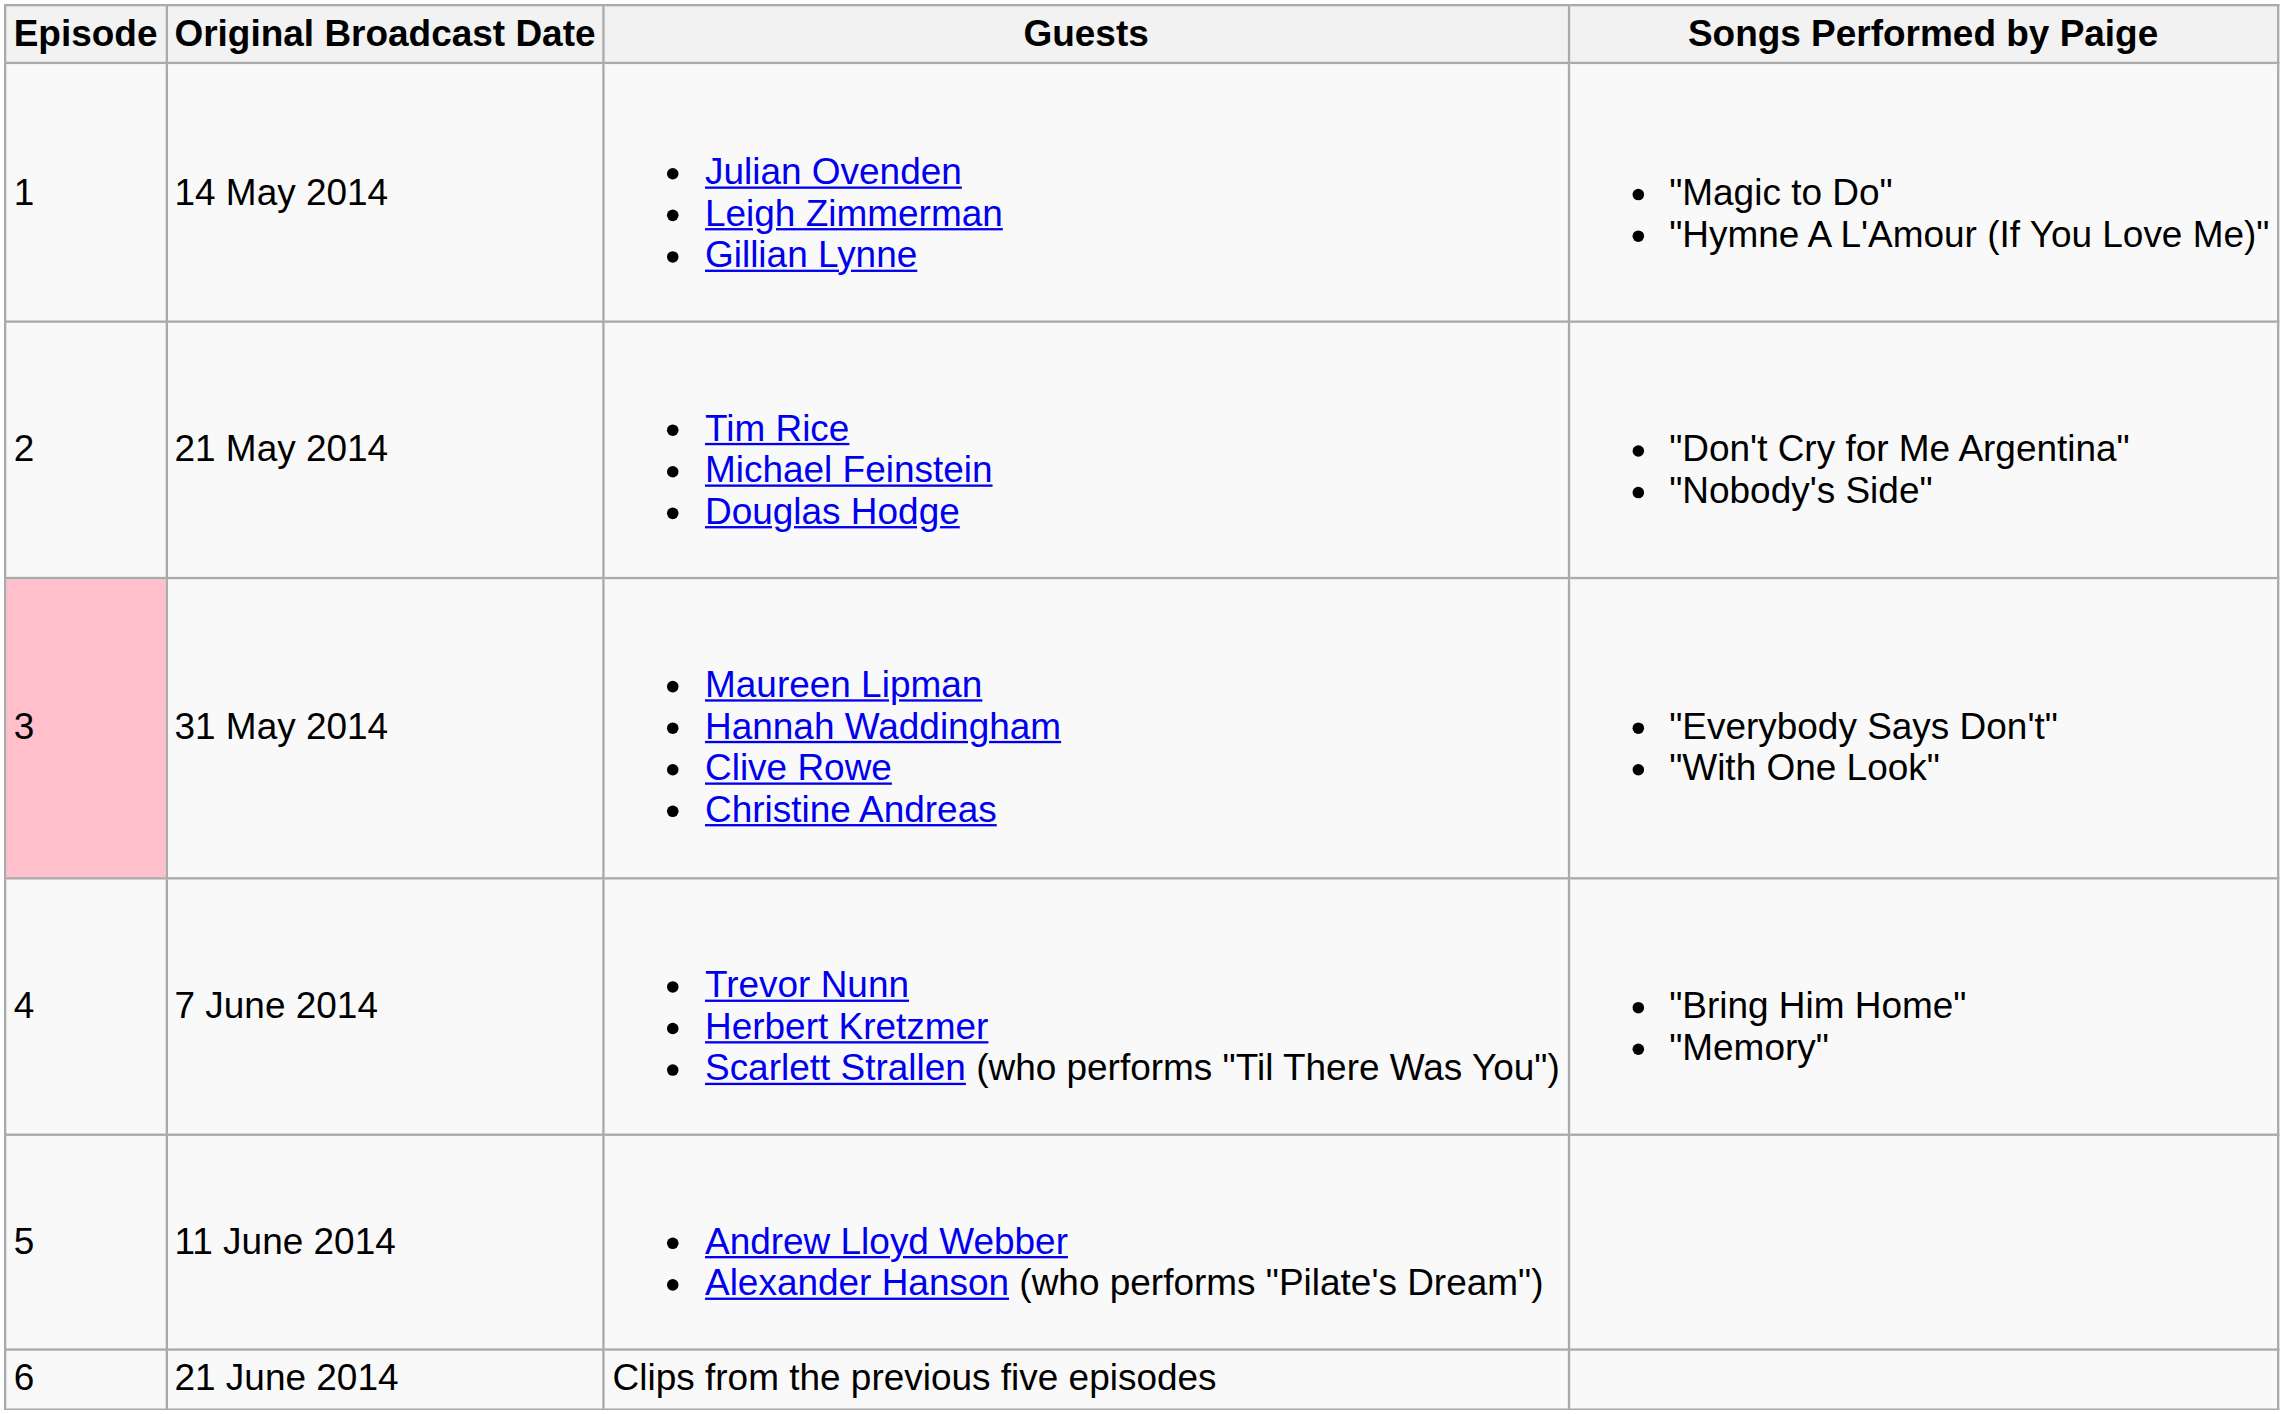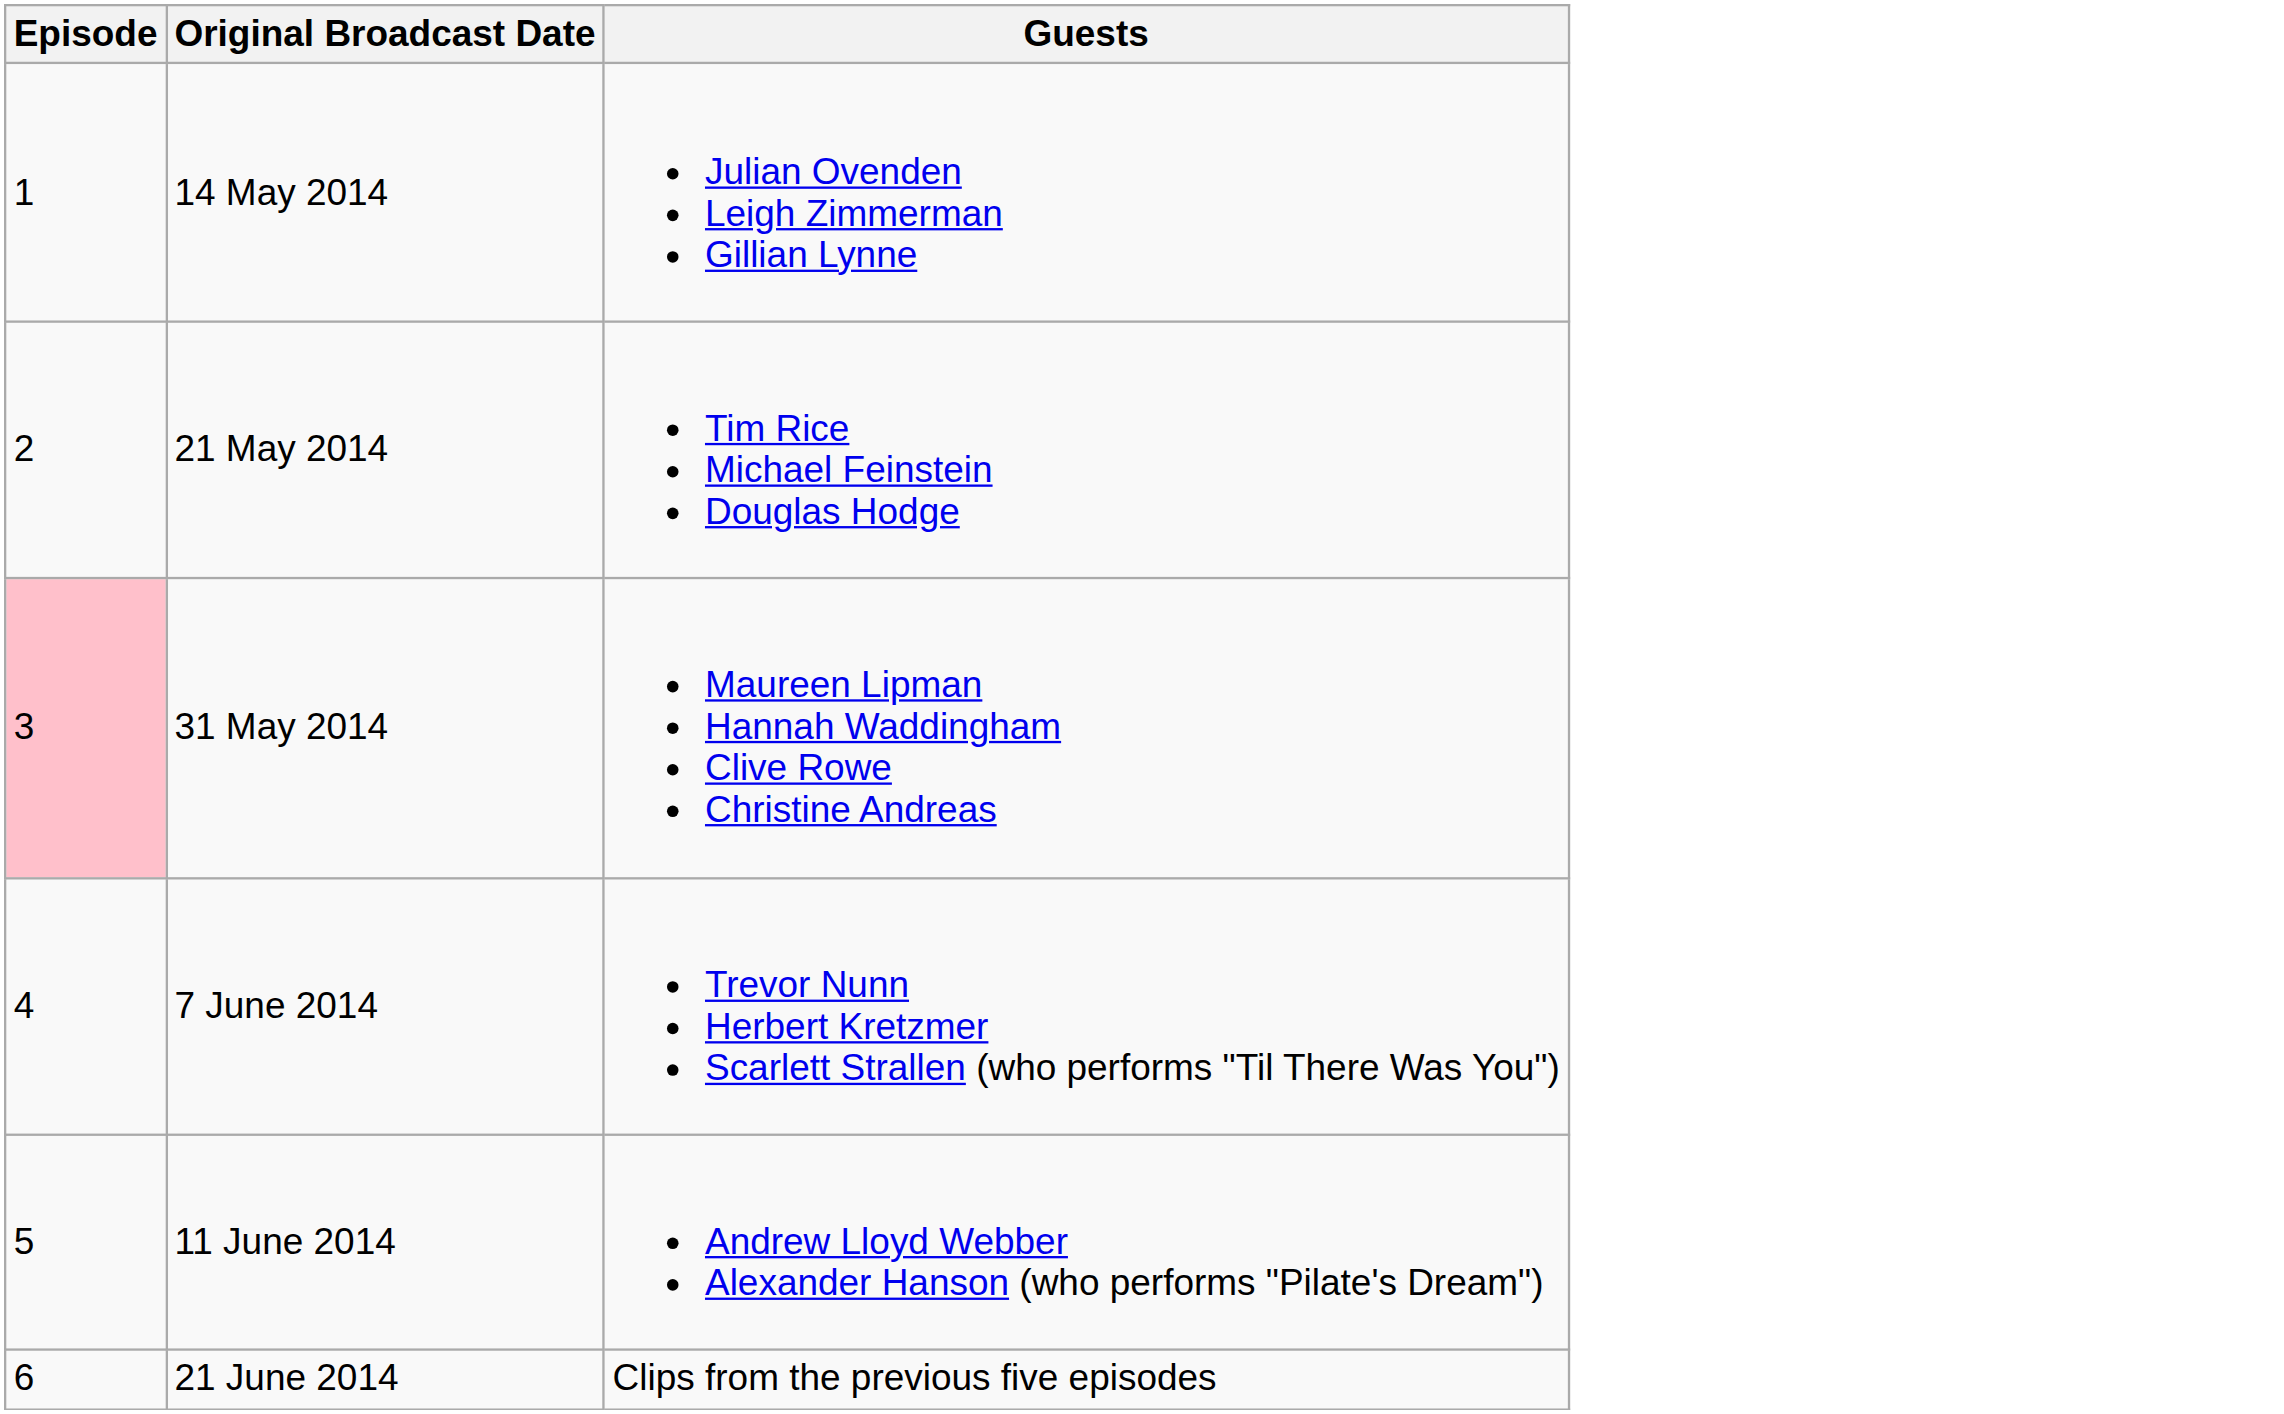- column: Songs Performed by Paige | "Magic to Do" "Hymne A L'Amour (If You Love Me)" | "Don't Cry for Me Argentina" "Nobody's Side" | "Everybody Says Don't" "With One Look" | "Bring Him Home" "Memory"
